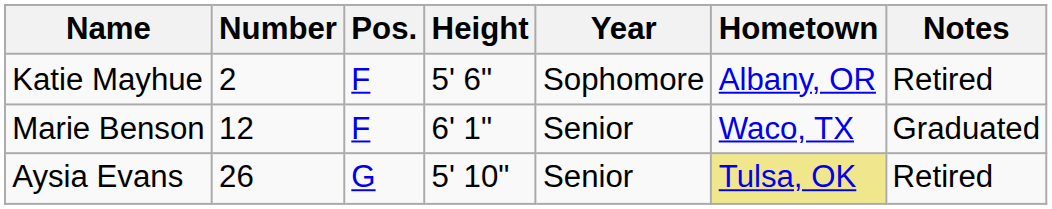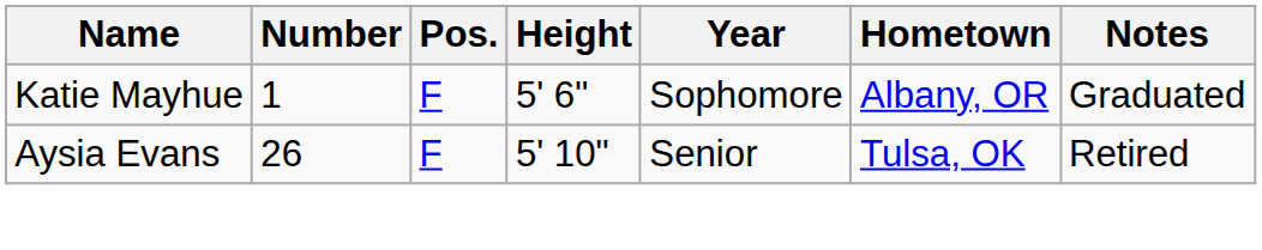Katie Mayhue | Number: 2 -> 1
Katie Mayhue | Notes: Retired -> Graduated
- row: Marie Benson | 12 | F | 6' 1" | Senior | Waco, TX | Graduated
Aysia Evans | Pos.: G -> F
Aysia Evans | Hometown: khaki background -> no background
